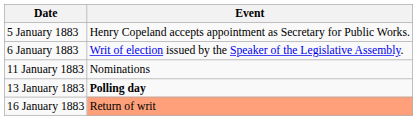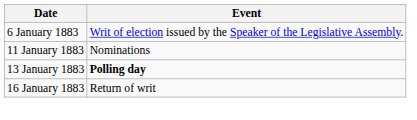- row: 5 January 1883 | Henry Copeland accepts appointment as Secretary for Public Works.
16 January 1883 | Event: lightsalmon background -> no background
